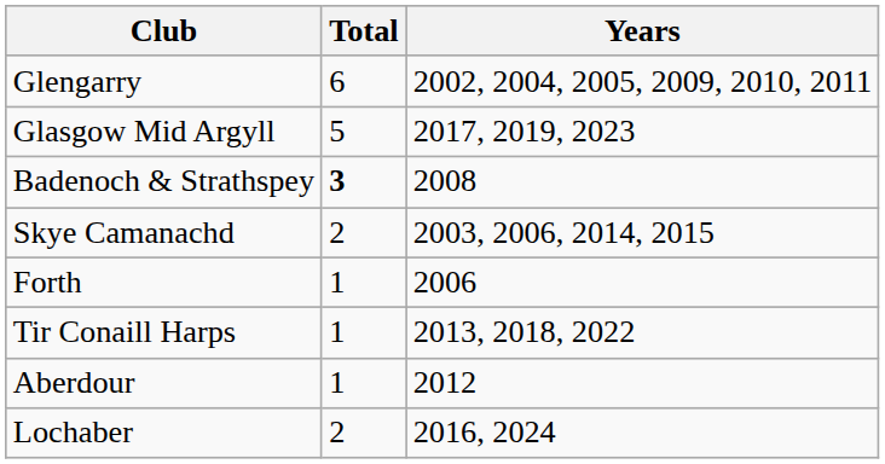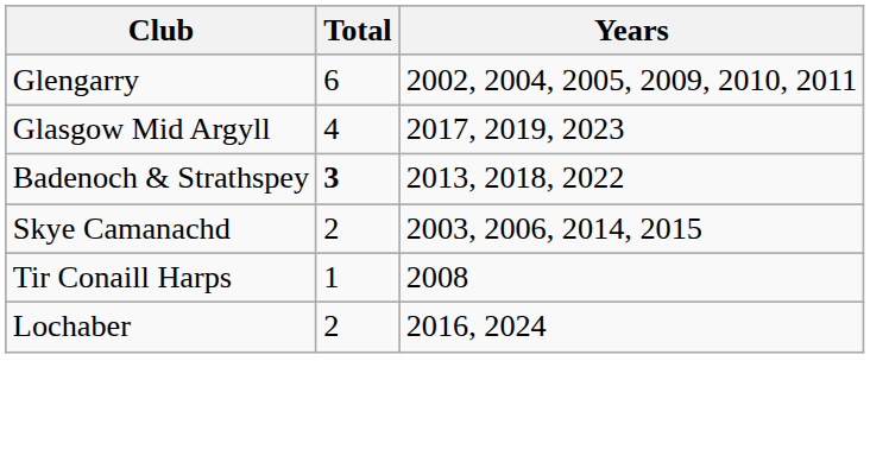Glasgow Mid Argyll | Total: 5 -> 4
Badenoch & Strathspey | Years: 2008 -> 2013, 2018, 2022
- row: Forth | 1 | 2006
Tir Conaill Harps | Years: 2013, 2018, 2022 -> 2008
- row: Aberdour | 1 | 2012
